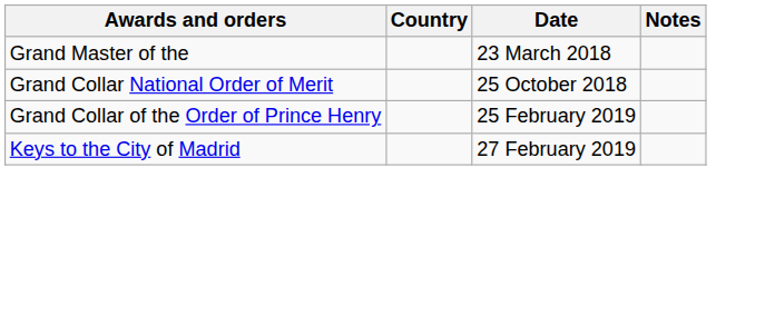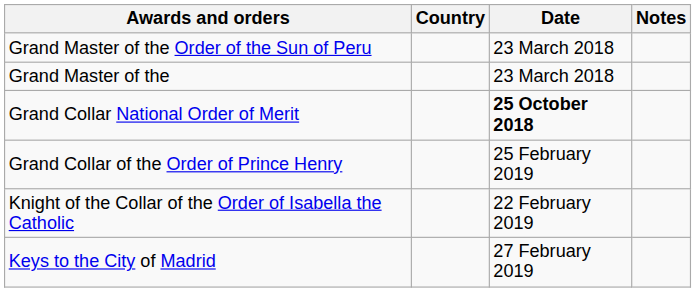+ row: Grand Master of the Order of the Sun of Peru | 23 March 2018
Grand Collar National Order of Merit | Date: normal -> bold
+ row: Knight of the Collar of the Order of Isabella the Catholic | 22 February 2019
